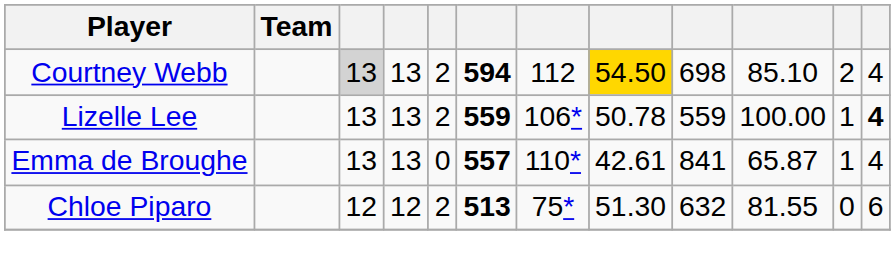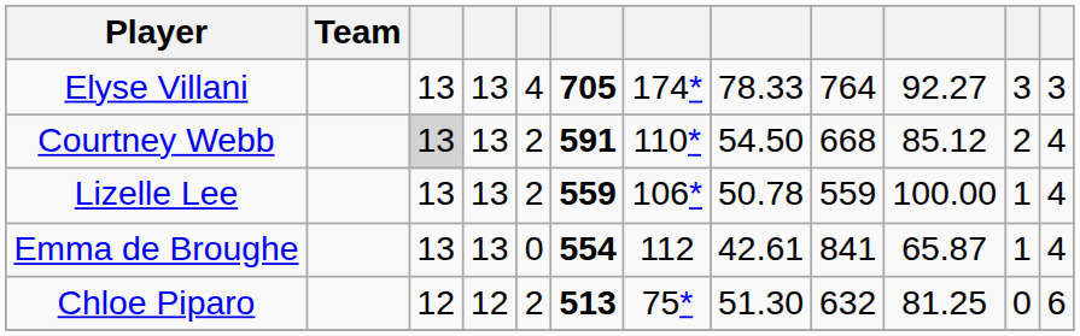+ row: Elyse Villani | 13 | 13 | 4 | 705 | 174* | 78.33 | 764 | 92.27 | 3 | 3
Courtney Webb | column 6: 594 -> 591
Courtney Webb | column 7: 112 -> 110*
Courtney Webb | column 8: gold background -> no background
Courtney Webb | column 9: 698 -> 668
Courtney Webb | column 10: 85.10 -> 85.12
Lizelle Lee | column 12: bold -> normal
Emma de Broughe | column 6: 557 -> 554
Emma de Broughe | column 7: 110* -> 112
Chloe Piparo | column 10: 81.55 -> 81.25
